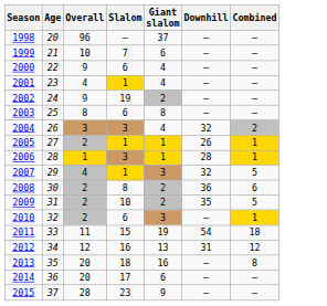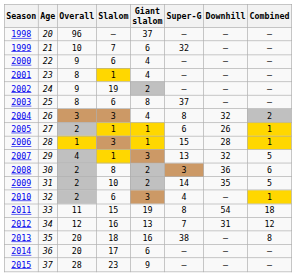+ column: Super-G | — | 32 | — | — | — | 37 | 8 | 6 | 15 | 13 | 3 | 14 | 4 | 8 | 7 | 38 | — | —
2001 | Overall: 4 -> 8
